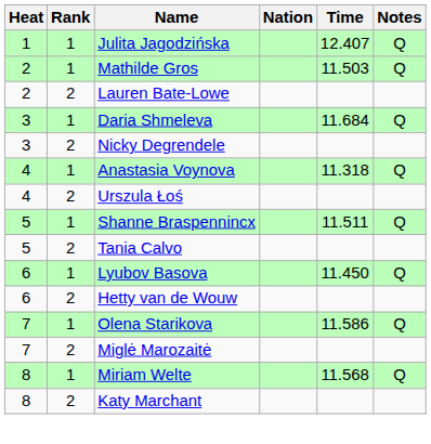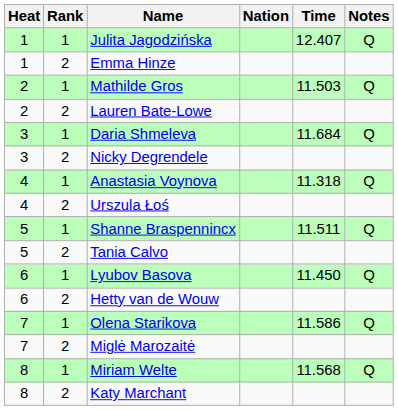+ row: 1 | 2 | Emma Hinze
